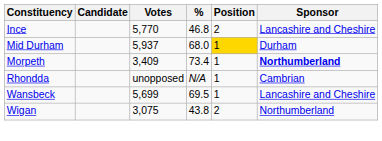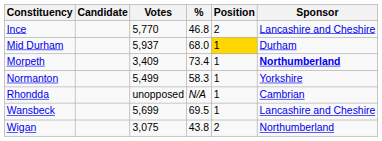+ row: Normanton | 5,499 | 58.3 | 1 | Yorkshire
